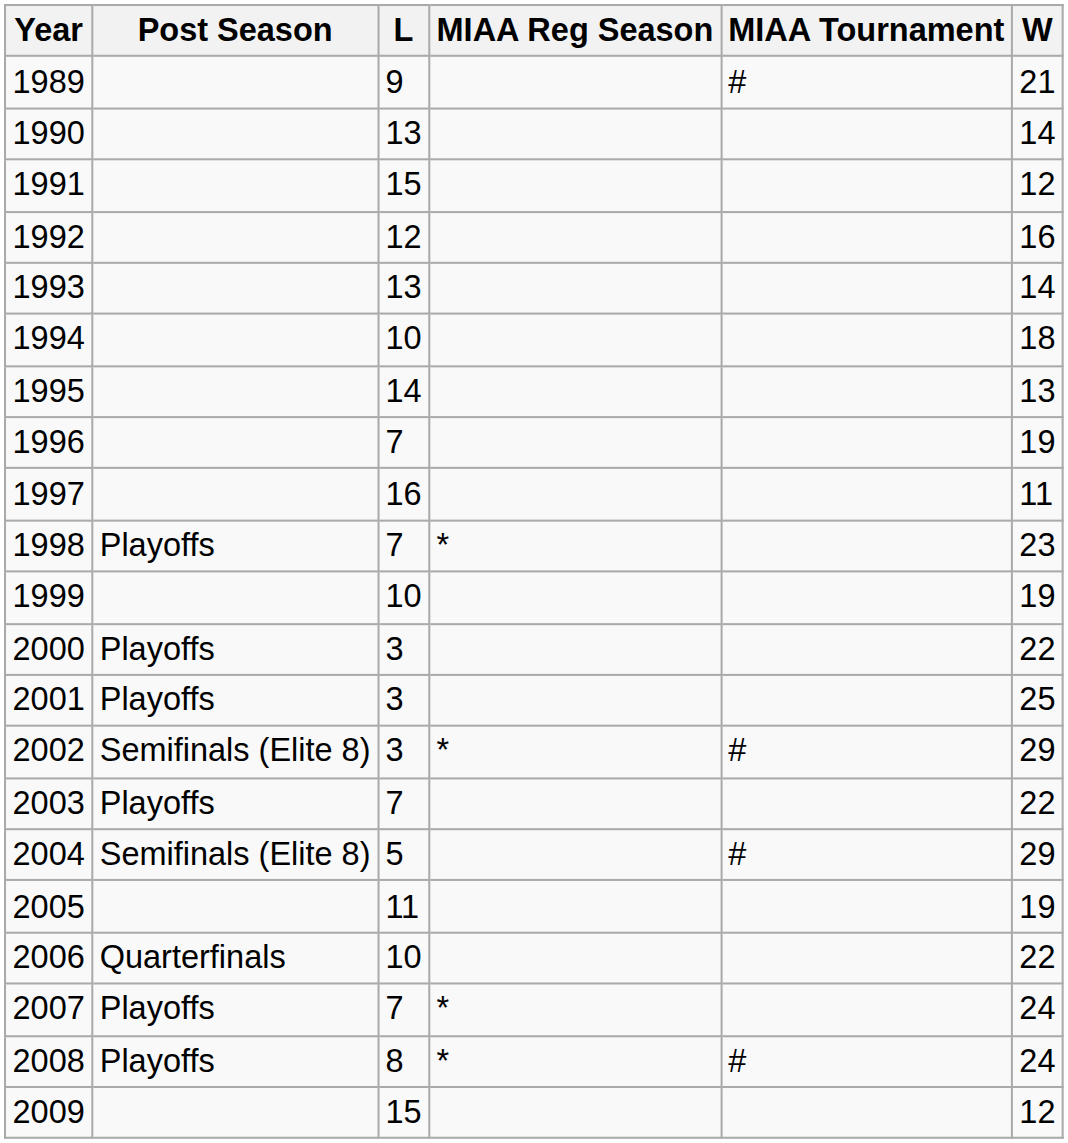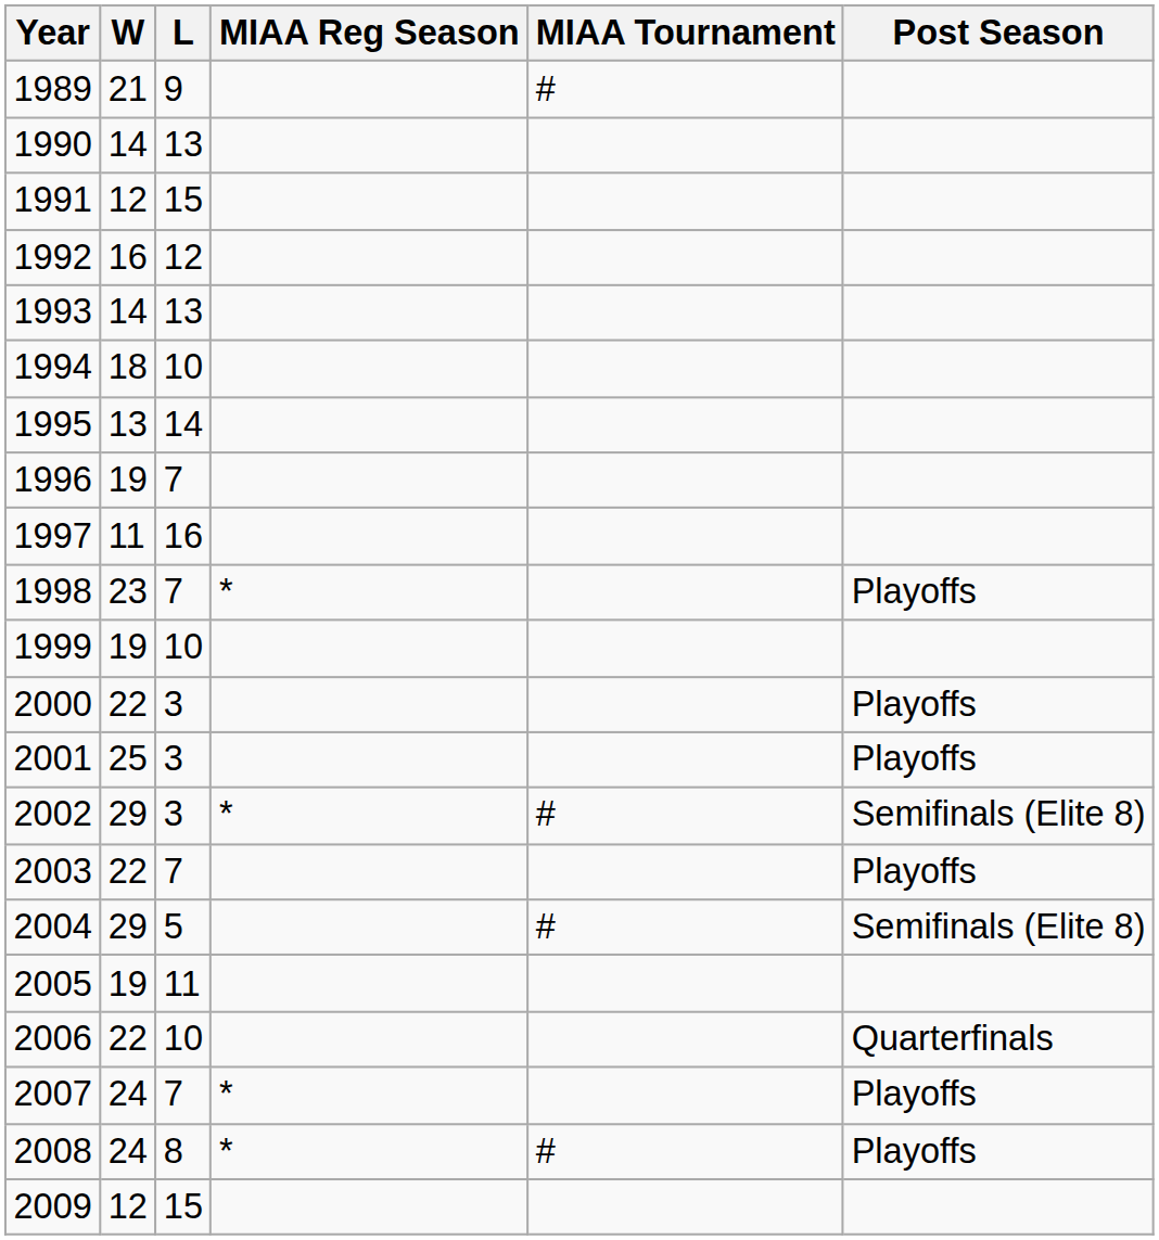columns swapped: W <-> Post Season
